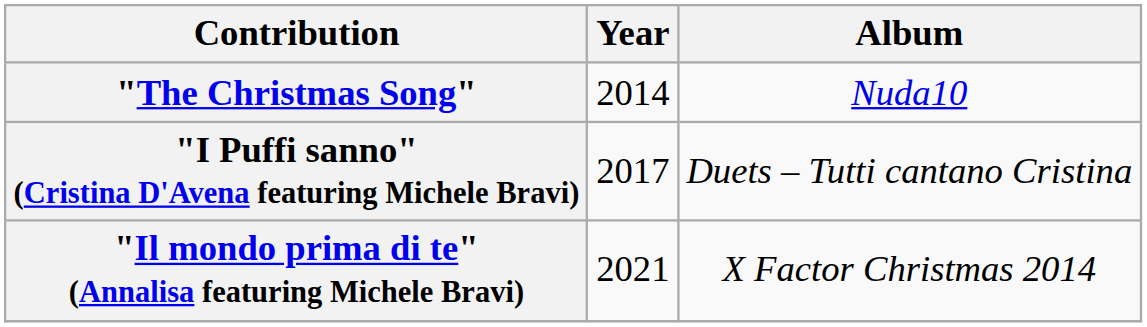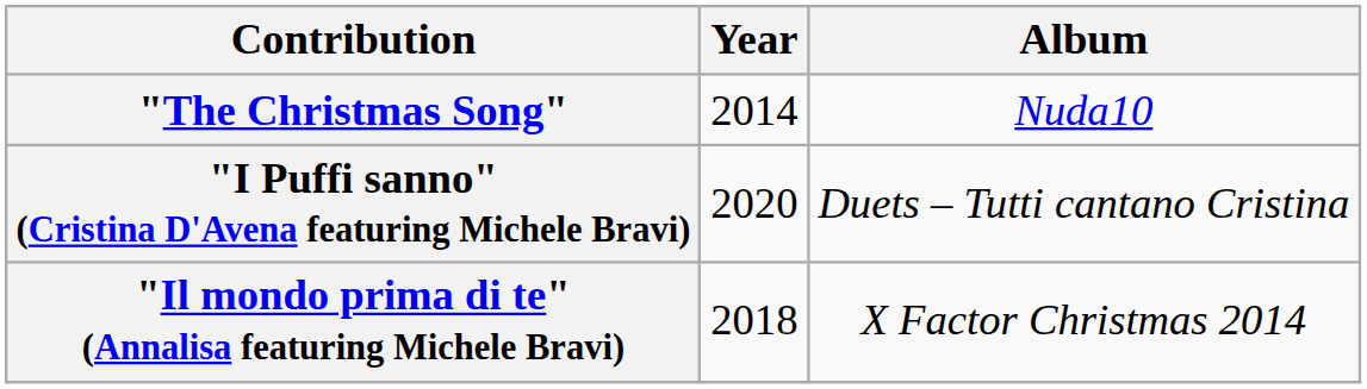"I Puffi sanno" (Cristina D'Avena featuring Michele Bravi) | Year: 2017 -> 2020
"Il mondo prima di te" (Annalisa featuring Michele Bravi) | Year: 2021 -> 2018
